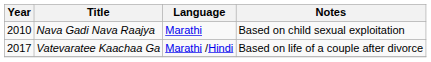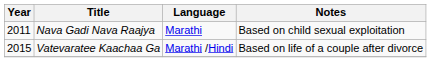Nava Gadi Nava Raajya | Year: 2010 -> 2011
Vatevaratee Kaachaa Ga | Year: 2017 -> 2015
